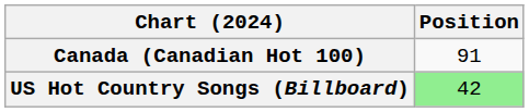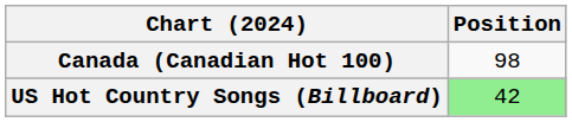Canada (Canadian Hot 100) | Position: 91 -> 98
